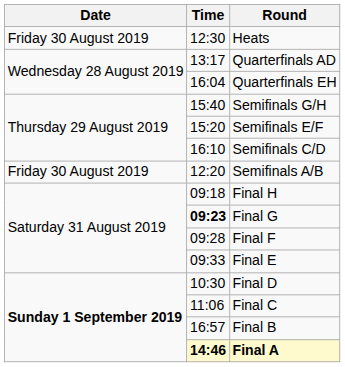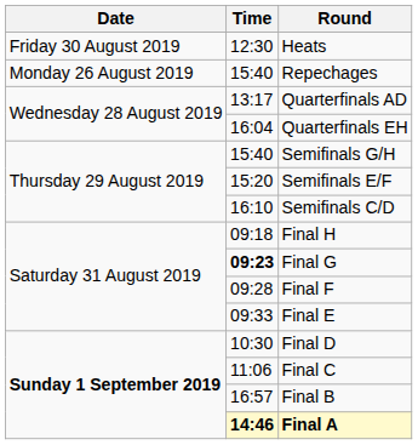+ row: Monday 26 August 2019 | 15:40 | Repechages
- row: Friday 30 August 2019 | 12:20 | Semifinals A/B
